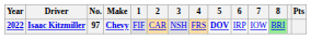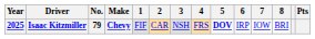Isaac Kitzmiller | Year: 2022 -> 2025
Isaac Kitzmiller | No.: 97 -> 79
Isaac Kitzmiller | 8: lightgreen background -> no background
